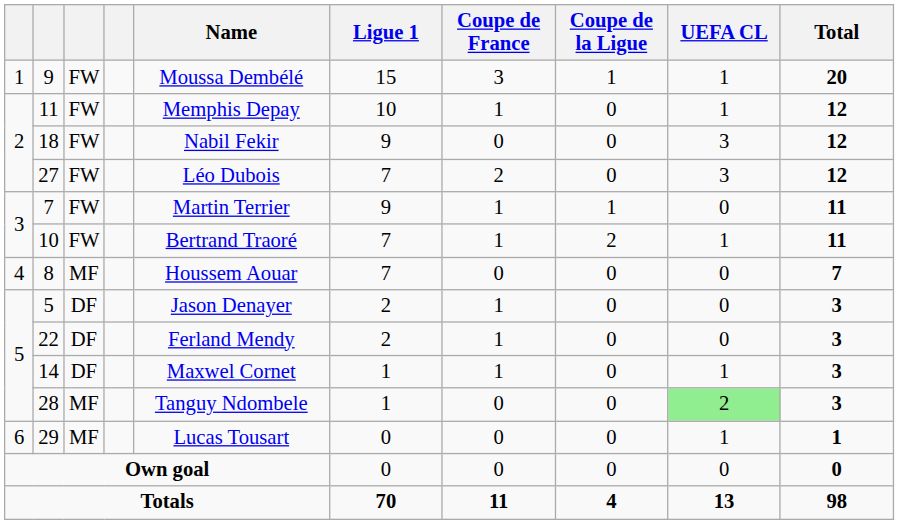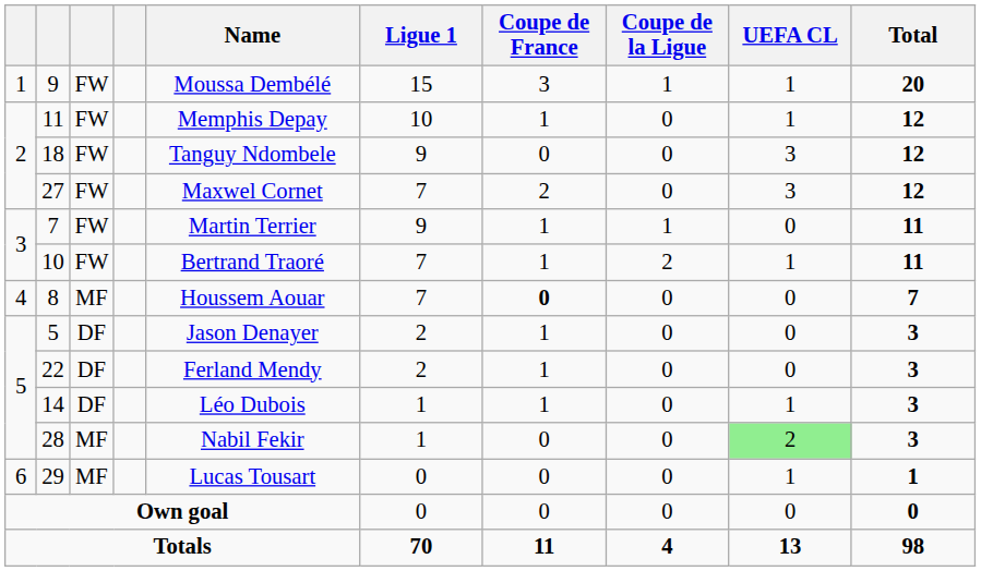18 | Name: Nabil Fekir -> Tanguy Ndombele
27 | Name: Léo Dubois -> Maxwel Cornet
8 | Coupe de France: normal -> bold
14 | Name: Maxwel Cornet -> Léo Dubois
28 | Name: Tanguy Ndombele -> Nabil Fekir
